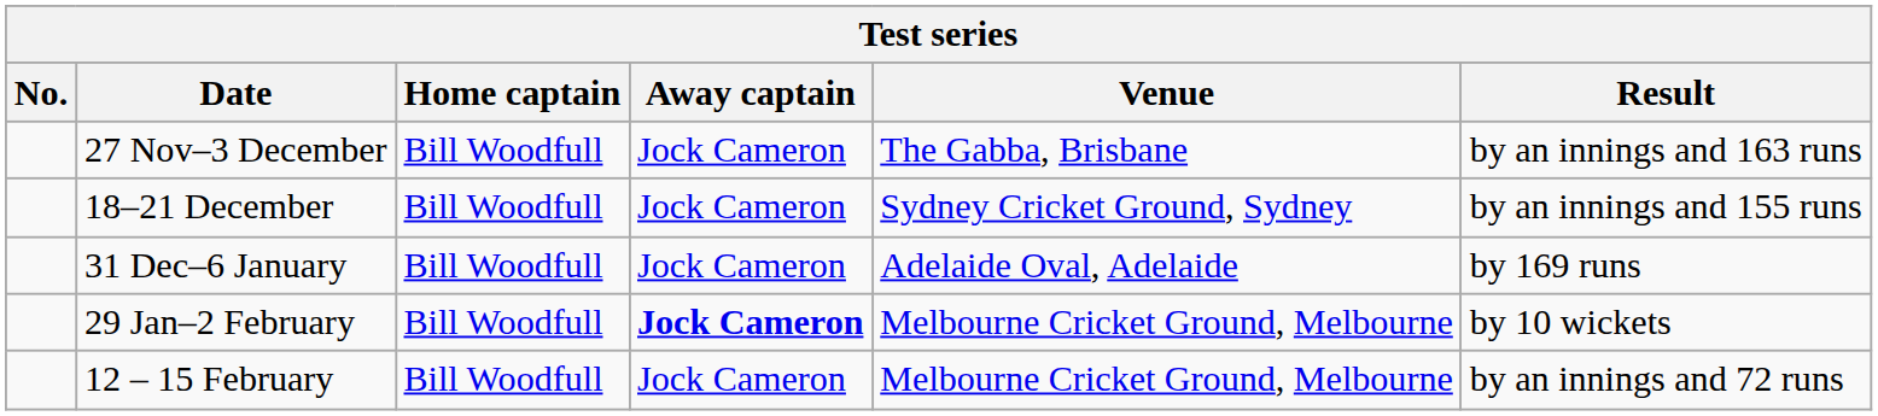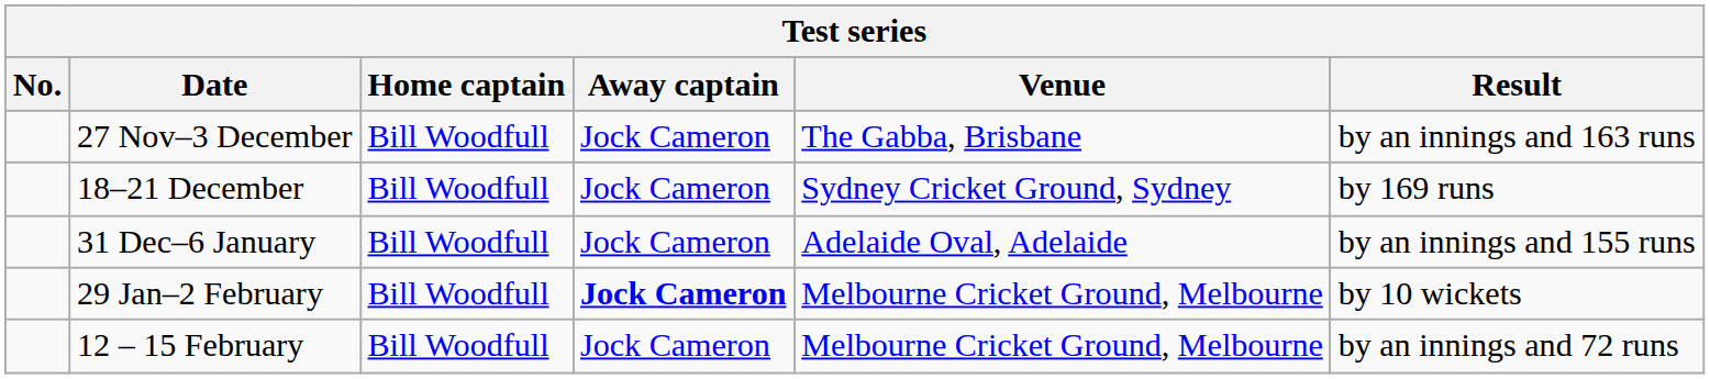18–21 December | Result: by an innings and 155 runs -> by 169 runs
31 Dec–6 January | Result: by 169 runs -> by an innings and 155 runs
